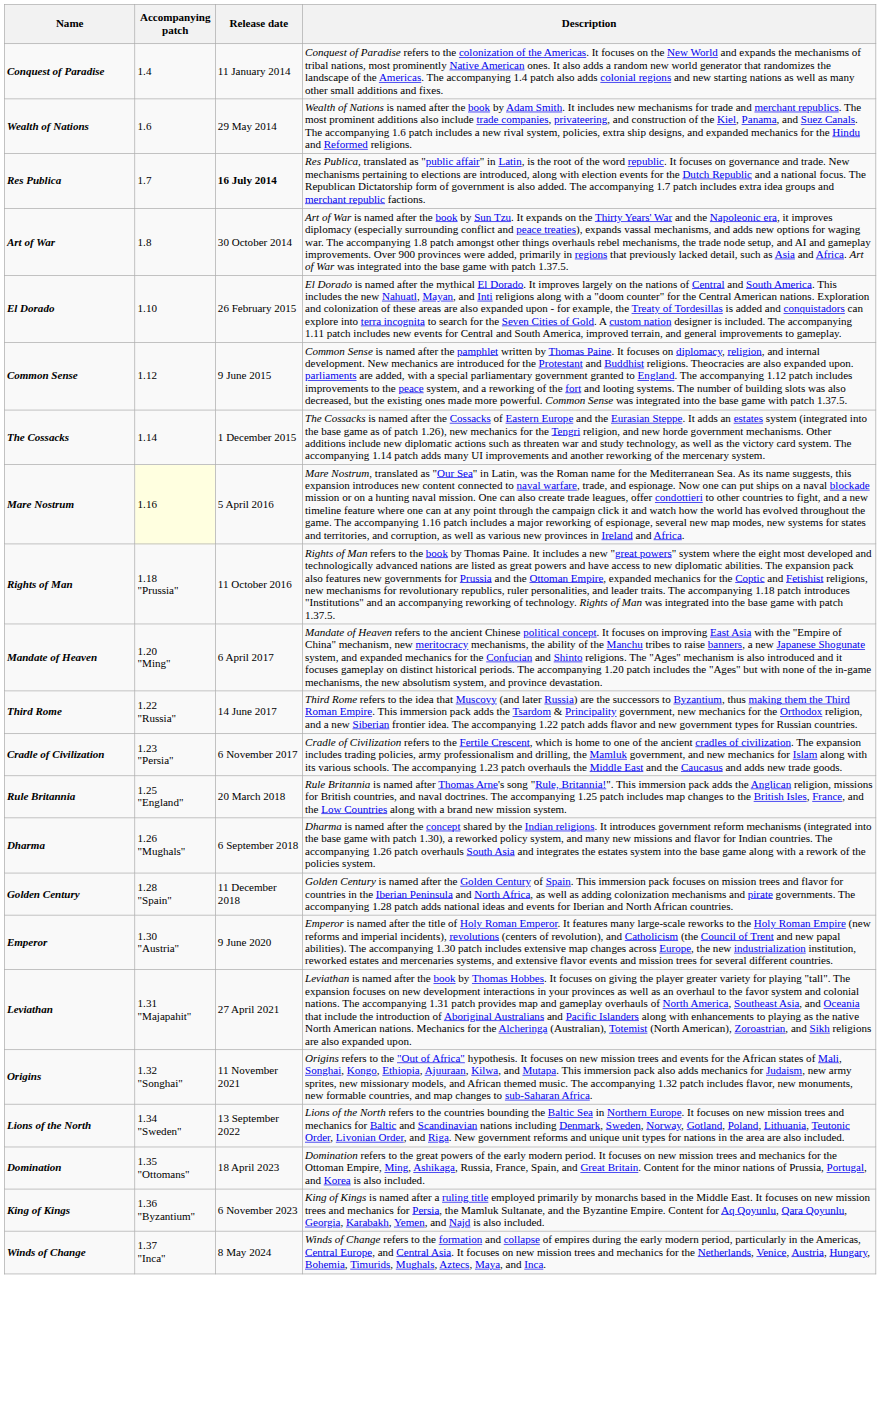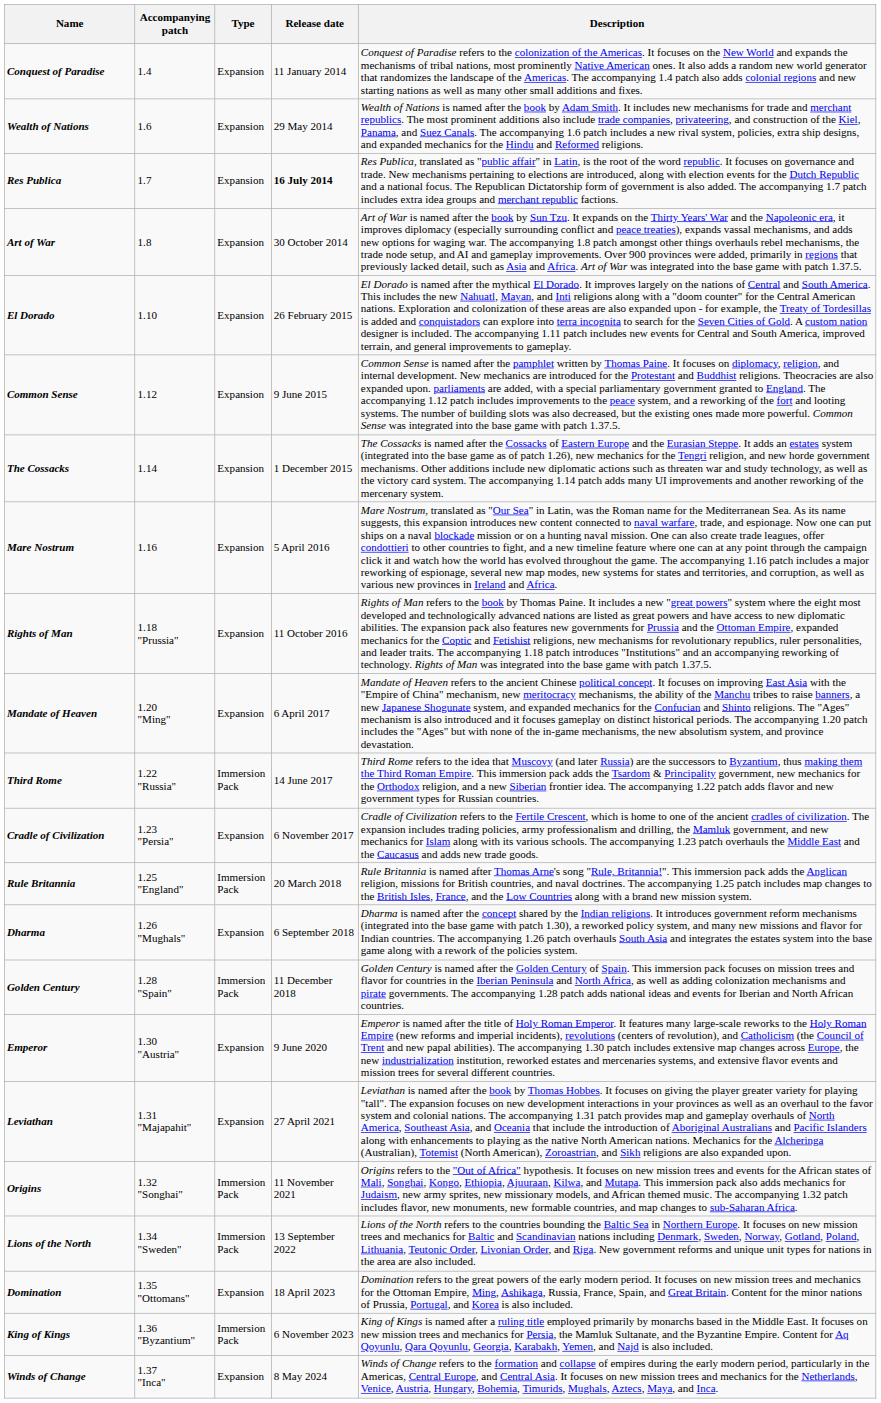+ column: Type | Expansion | Expansion | Expansion | Expansion | Expansion | Expansion | Expansion | Expansion | Expansion | Expansion | Immersion Pack | Expansion | Immersion Pack | Expansion | Immersion Pack | Expansion | Expansion | Immersion Pack | Immersion Pack | Expansion | Immersion Pack | Expansion
Mare Nostrum | Accompanying patch: lightyellow background -> no background
